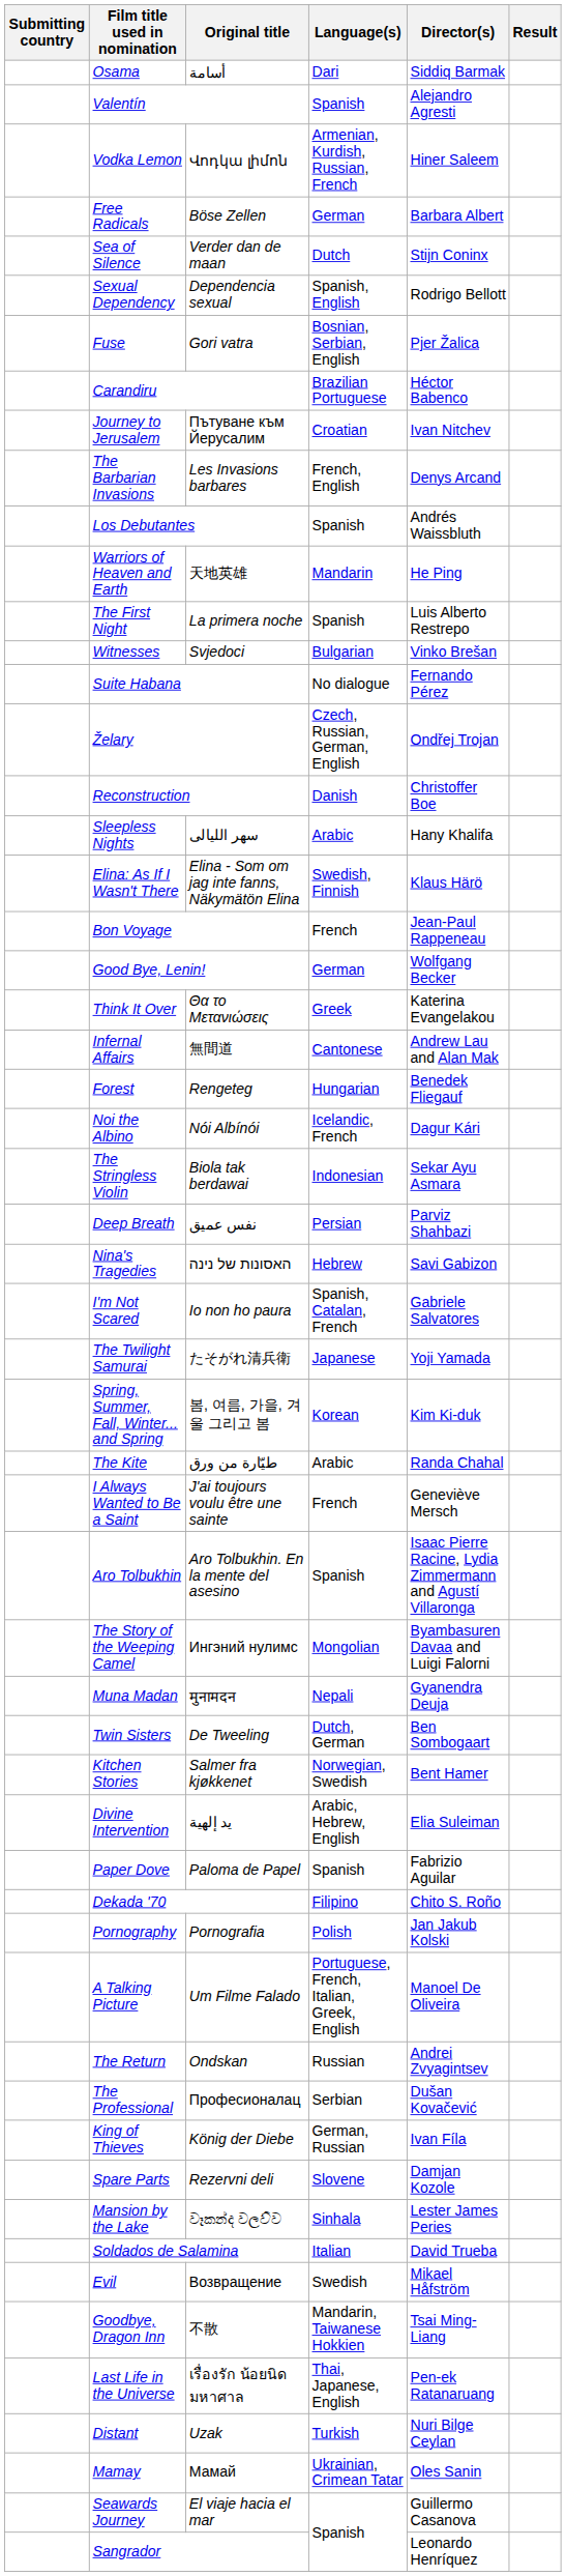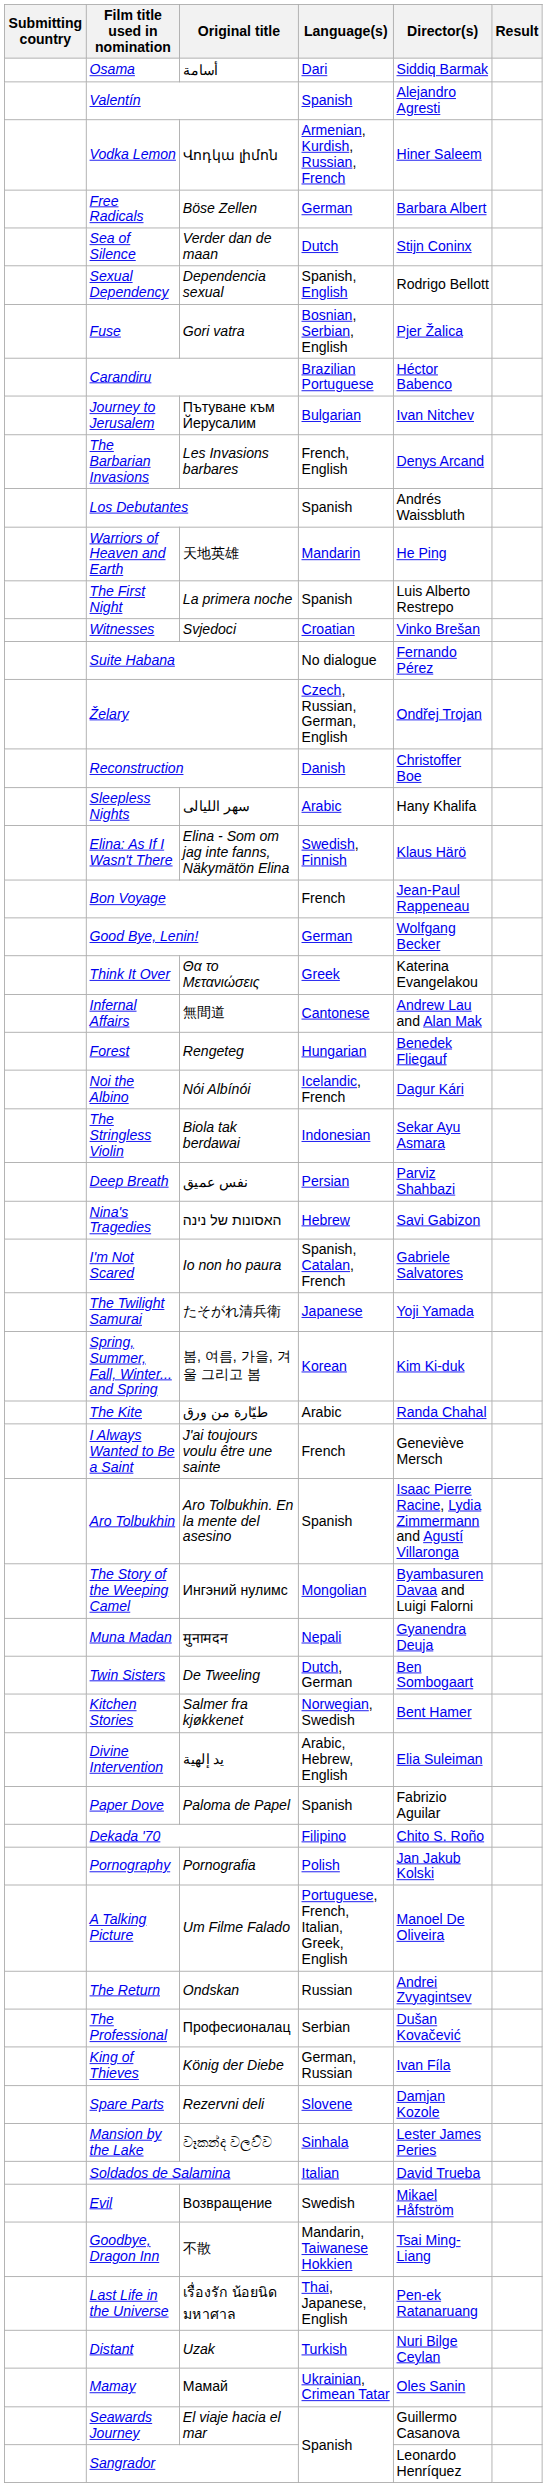Journey to Jerusalem | Language(s): Croatian -> Bulgarian
Witnesses | Language(s): Bulgarian -> Croatian
